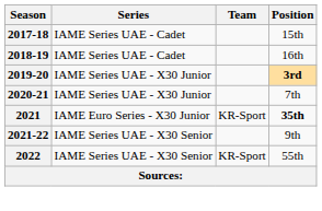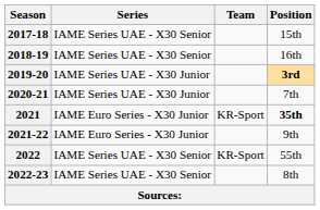2017-18 | Series: IAME Series UAE - Cadet -> IAME Series UAE - X30 Senior
2018-19 | Series: IAME Series UAE - Cadet -> IAME Series UAE - X30 Senior
2021-22 | Series: IAME Series UAE - X30 Senior -> IAME Euro Series - X30 Junior
+ row: 2022-23 | IAME Series UAE - X30 Senior | 8th
